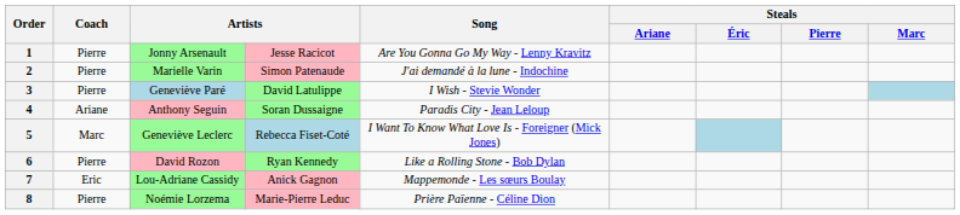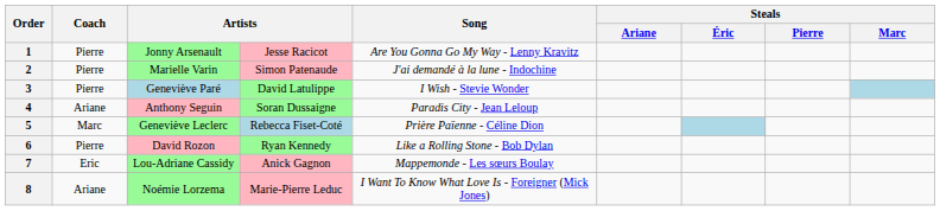5 | Song: I Want To Know What Love Is - Foreigner (Mick Jones) -> Prière Païenne - Céline Dion
8 | Coach: Pierre -> Ariane
8 | Song: Prière Païenne - Céline Dion -> I Want To Know What Love Is - Foreigner (Mick Jones)
